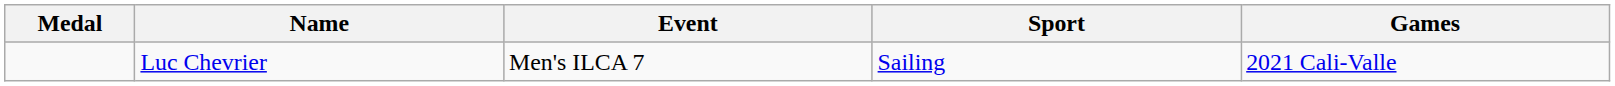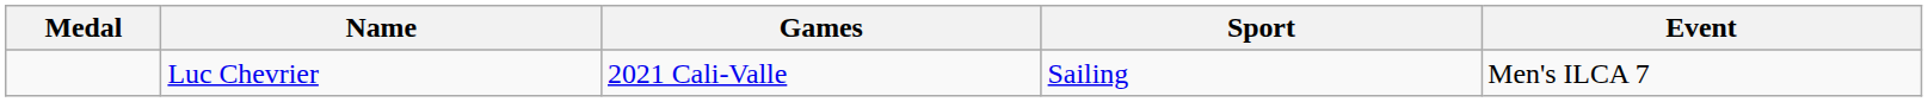columns swapped: Games <-> Event
